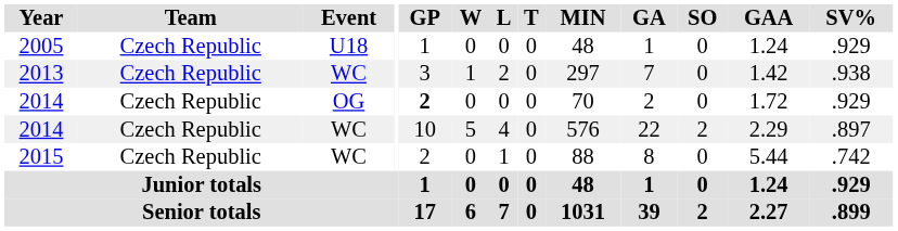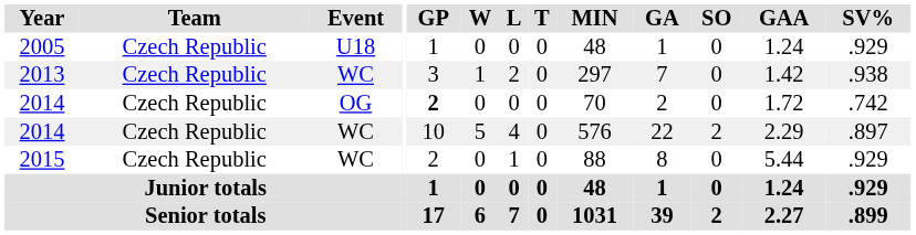2014 / OG | SV%: .929 -> .742
2015 | SV%: .742 -> .929
